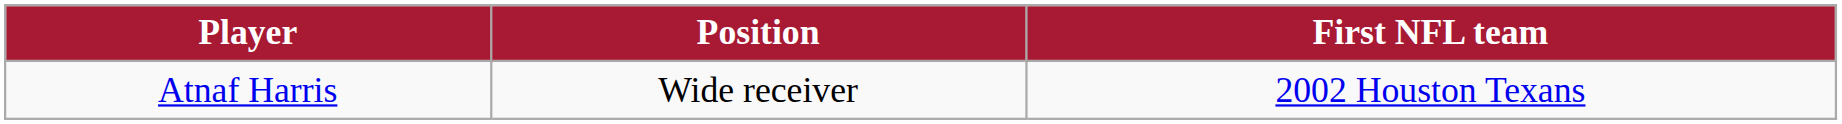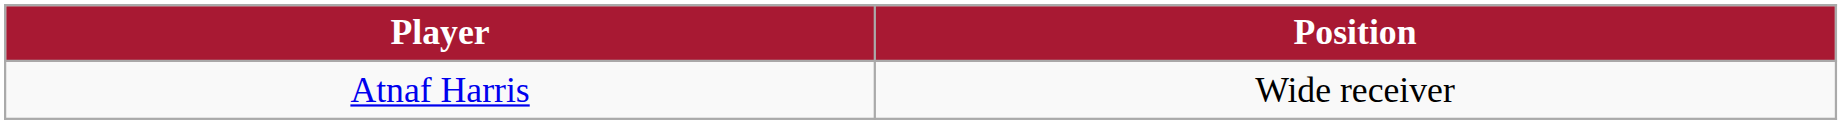- column: First NFL team | 2002 Houston Texans
